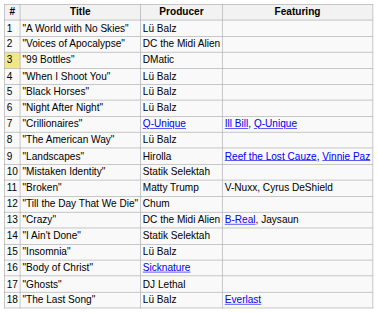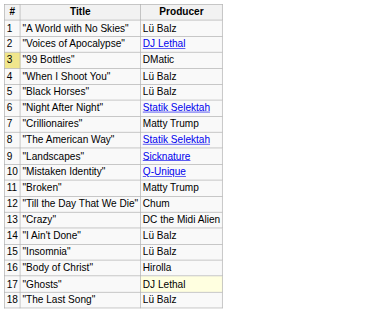- column: Featuring | Ill Bill, Q-Unique | Reef the Lost Cauze, Vinnie Paz | V-Nuxx, Cyrus DeShield | B-Real, Jaysaun | Everlast
"Voices of Apocalypse" | Producer: DC the Midi Alien -> DJ Lethal
"Night After Night" | Producer: Lü Balz -> Statik Selektah
"Crillionaires" | Producer: Q-Unique -> Matty Trump
"The American Way" | Producer: Lü Balz -> Statik Selektah
"Landscapes" | Producer: Hirolla -> Sicknature
"Mistaken Identity" | Producer: Statik Selektah -> Q-Unique
"I Ain't Done" | Producer: Statik Selektah -> Lü Balz
"Body of Christ" | Producer: Sicknature -> Hirolla
"Ghosts" | Producer: no background -> lightyellow background
